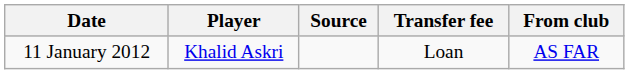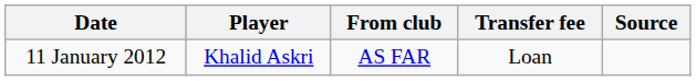columns swapped: From club <-> Source
